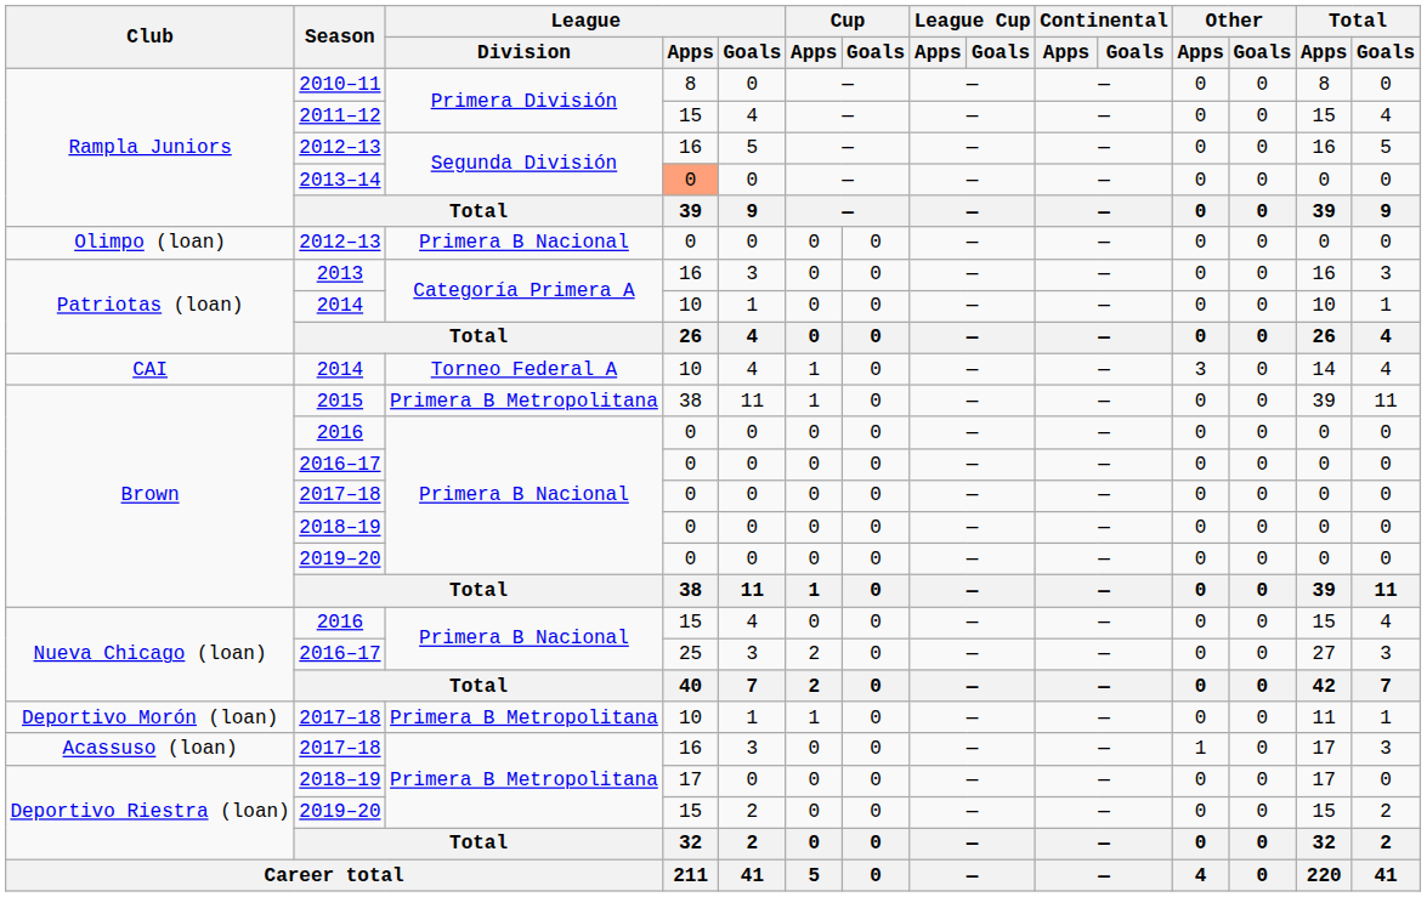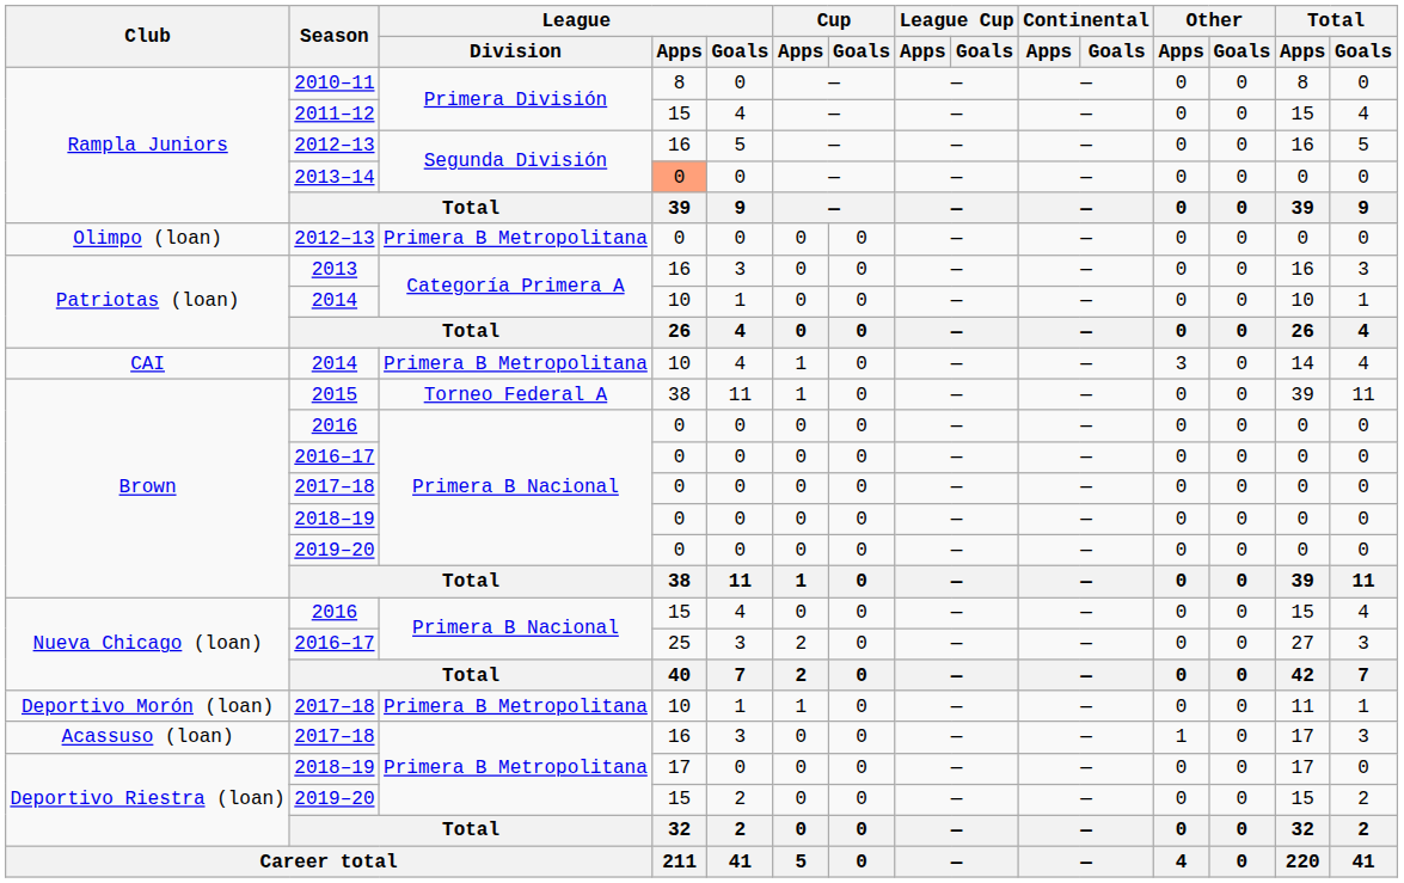Olimpo (loan) / 2012–13 | League / Division: Primera B Nacional -> Primera B Metropolitana
CAI / 2014 | League / Division: Torneo Federal A -> Primera B Metropolitana
2015 | League / Division: Primera B Metropolitana -> Torneo Federal A
